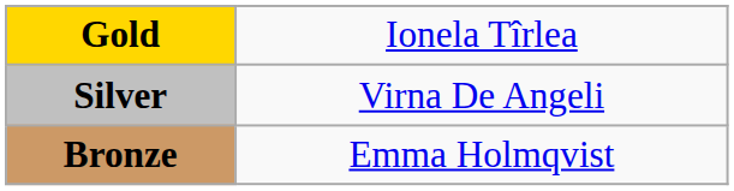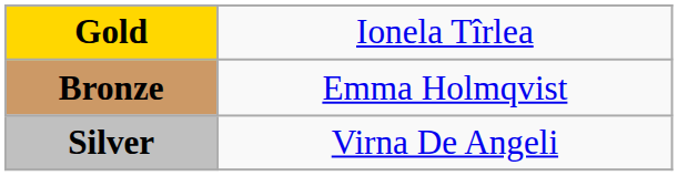rows swapped: Silver <-> Bronze
